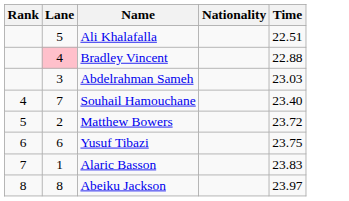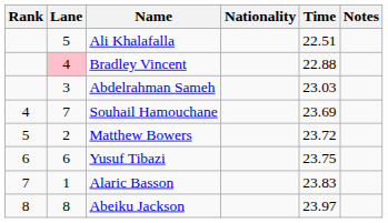+ column: Notes
Souhail Hamouchane | Time: 23.40 -> 23.69
